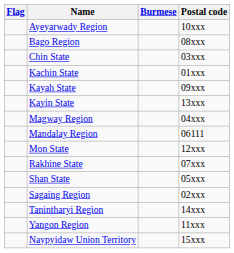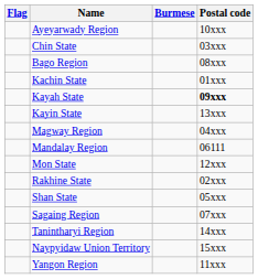rows swapped: Bago Region <-> Chin State
Kayah State | Postal code: normal -> bold
Rakhine State | Postal code: 07xxx -> 02xxx
Sagaing Region | Postal code: 02xxx -> 07xxx
rows swapped: Yangon Region <-> Naypyidaw Union Territory
